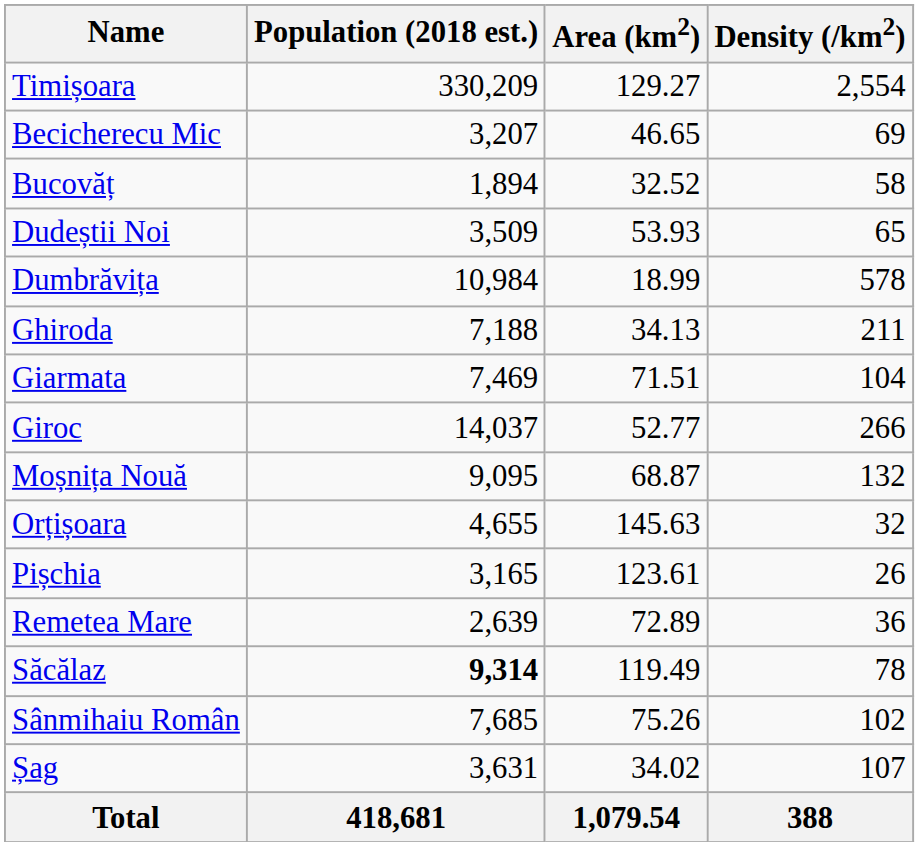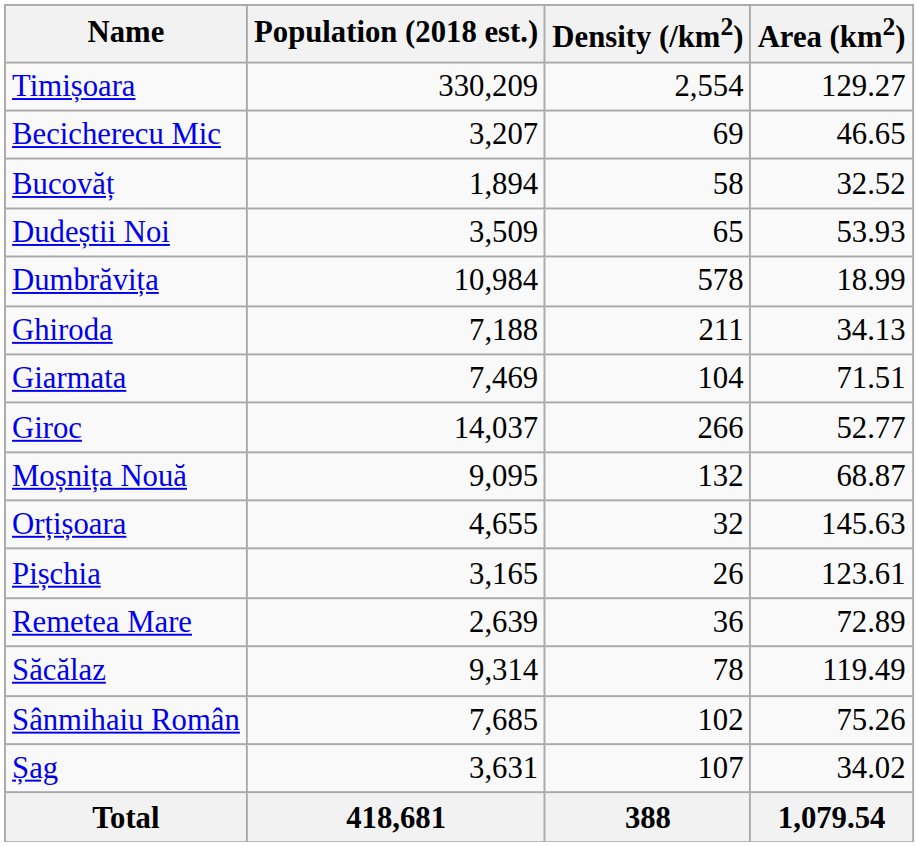columns swapped: Area (km2) <-> Density (/km2)
Săcălaz | Population (2018 est.): bold -> normal
